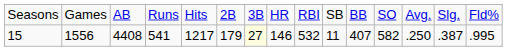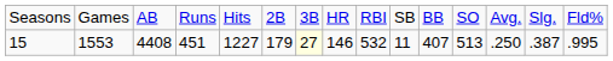15 | column 2: 1556 -> 1553
15 | column 4: 541 -> 451
15 | column 5: 1217 -> 1227
15 | column 12: 582 -> 513
